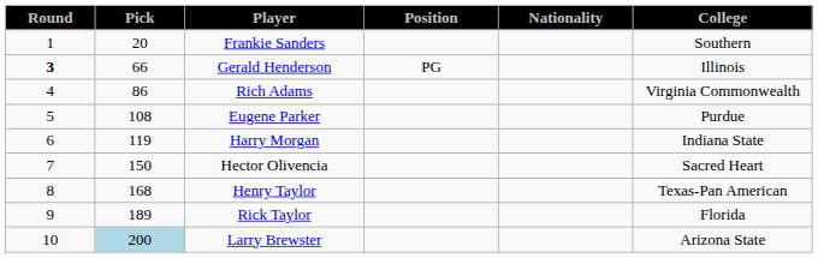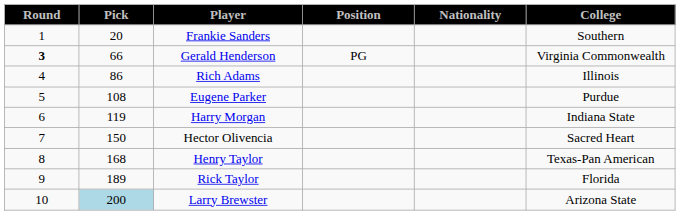Gerald Henderson | College: Illinois -> Virginia Commonwealth
Rich Adams | College: Virginia Commonwealth -> Illinois
